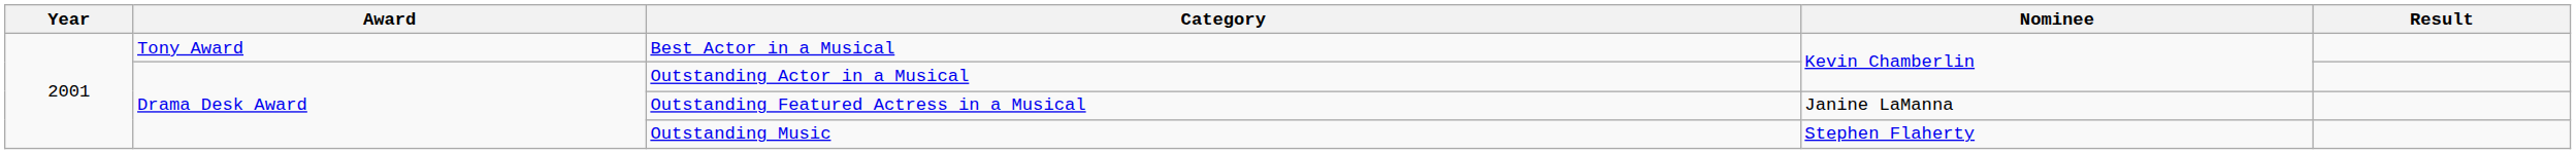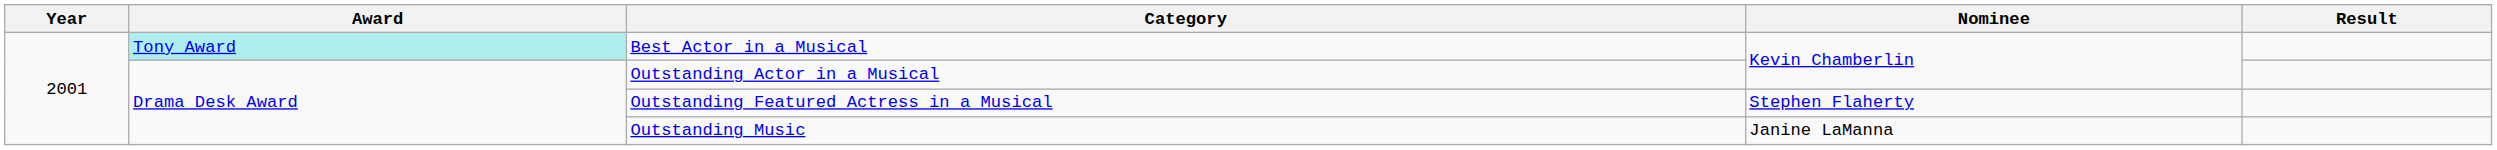Best Actor in a Musical | Award: no background -> paleturquoise background
Outstanding Featured Actress in a Musical | Nominee: Janine LaManna -> Stephen Flaherty
Outstanding Music | Nominee: Stephen Flaherty -> Janine LaManna
